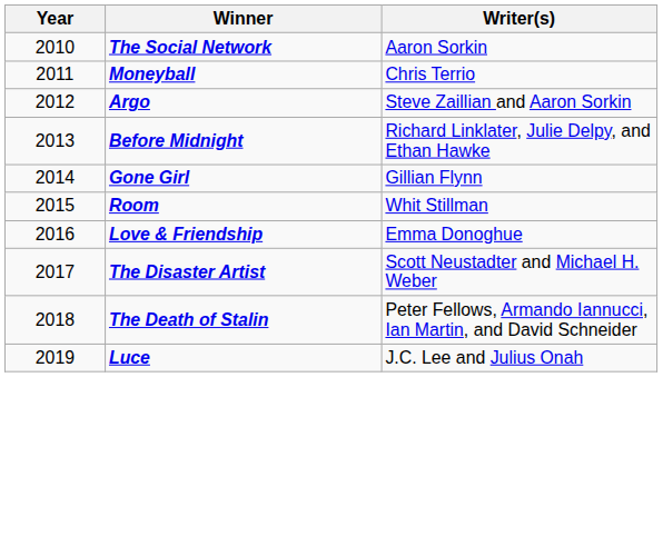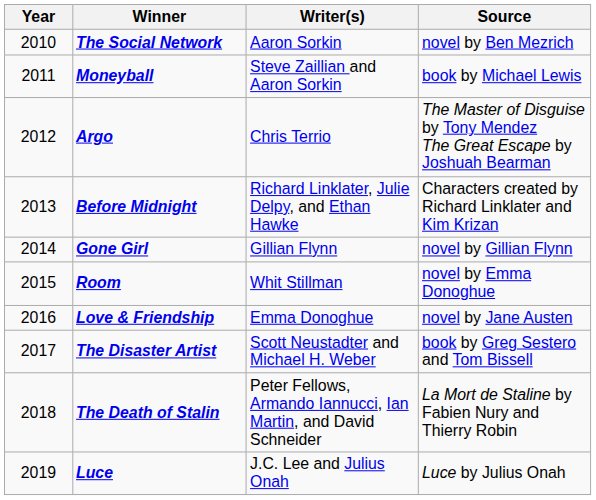+ column: Source | novel by Ben Mezrich | book by Michael Lewis | The Master of Disguise by Tony Mendez The Great Escape by Joshuah Bearman | Characters created by Richard Linklater and Kim Krizan | novel by Gillian Flynn | novel by Emma Donoghue | novel by Jane Austen | book by Greg Sestero and Tom Bissell | La Mort de Staline by Fabien Nury and Thierry Robin | Luce by Julius Onah
Moneyball | Writer(s): Chris Terrio -> Steve Zaillian and Aaron Sorkin
Argo | Writer(s): Steve Zaillian and Aaron Sorkin -> Chris Terrio
